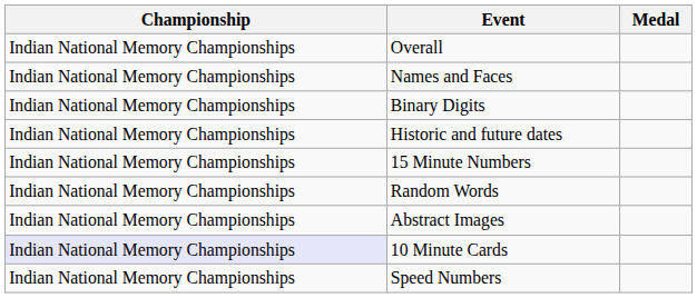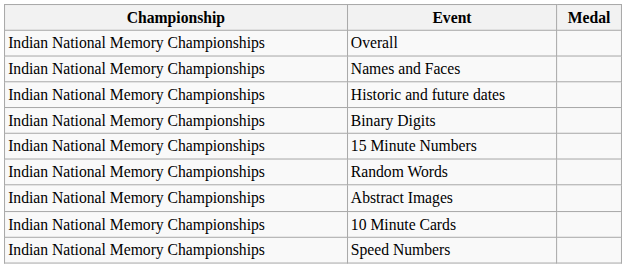rows swapped: Binary Digits <-> Historic and future dates
10 Minute Cards | Championship: lavender background -> no background
